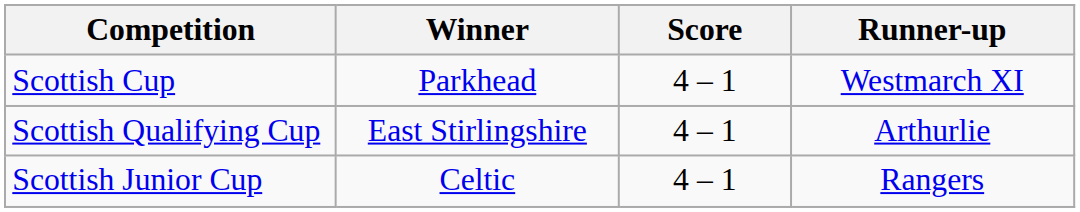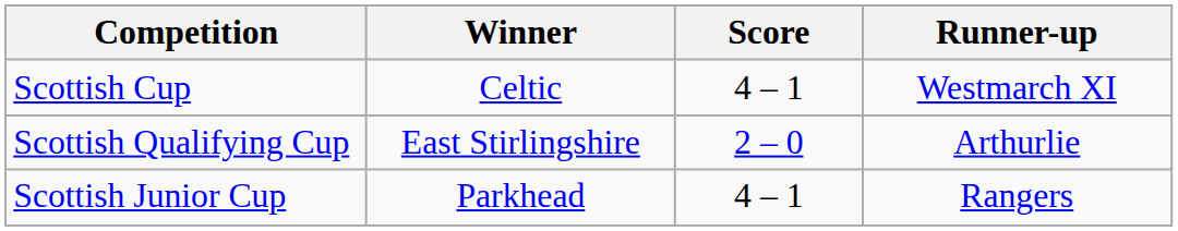Scottish Cup | Winner: Parkhead -> Celtic
Scottish Qualifying Cup | Score: 4 – 1 -> 2 – 0
Scottish Junior Cup | Winner: Celtic -> Parkhead
